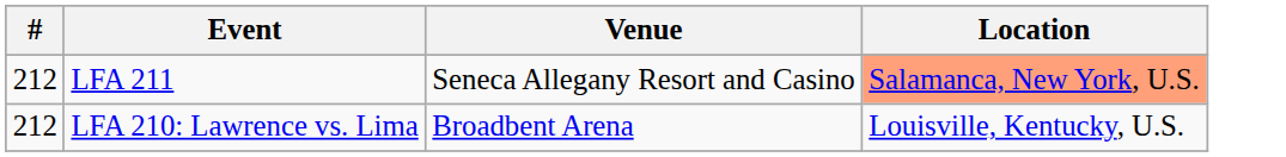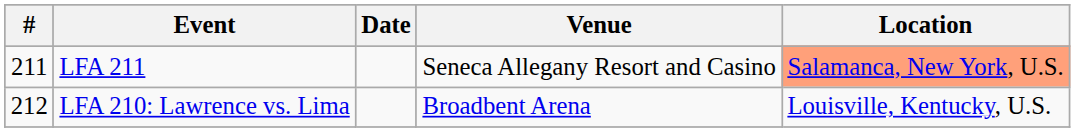+ column: Date
LFA 211 | #: 212 -> 211
